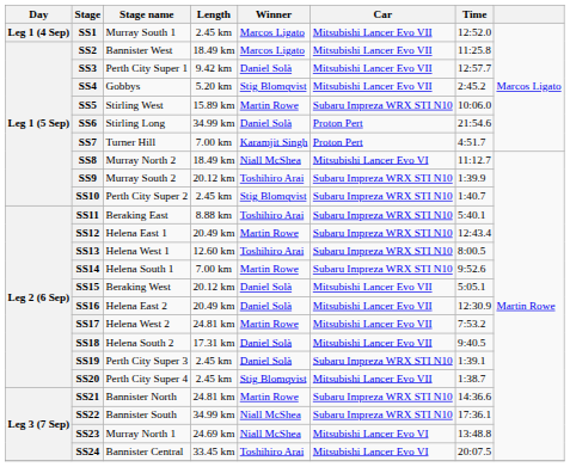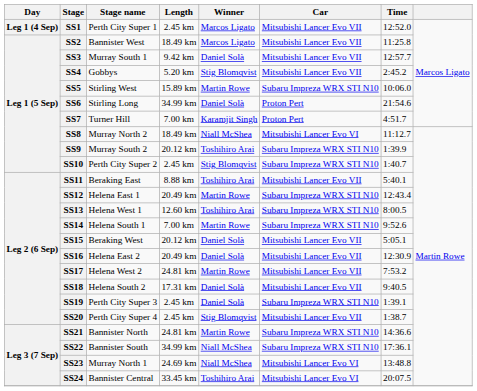SS1 | Stage name: Murray South 1 -> Perth City Super 1
SS3 | Stage name: Perth City Super 1 -> Murray South 1
SS11 | Car: Subaru Impreza WRX STI N10 -> Mitsubishi Lancer Evo VII
